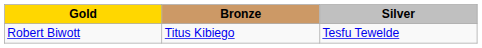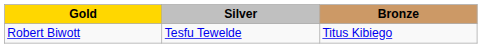columns swapped: Silver <-> Bronze
